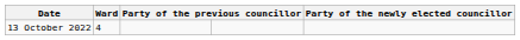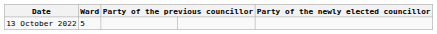13 October 2022 | Ward: 4 -> 5
